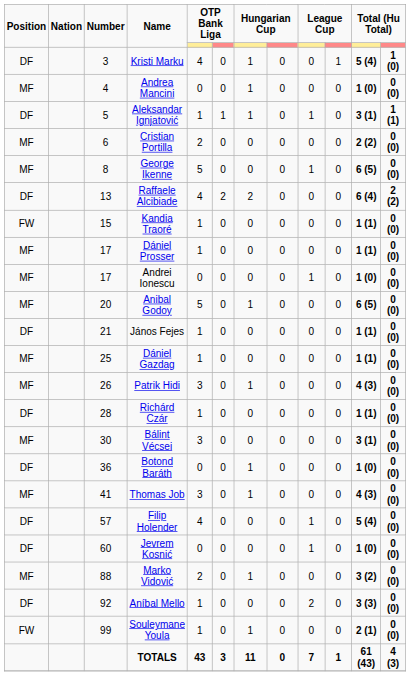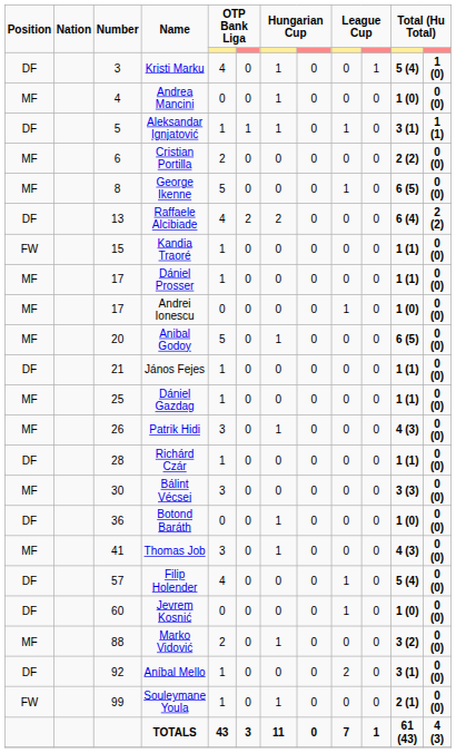Bálint Vécsei | column 11: 3 (1) -> 3 (3)
Aníbal Mello | column 11: 3 (3) -> 3 (1)
